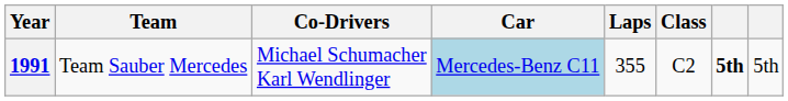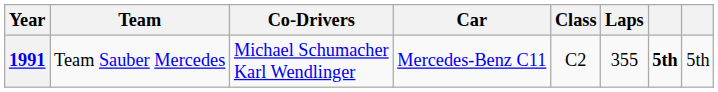columns swapped: Class <-> Laps
1991 | Car: lightblue background -> no background
